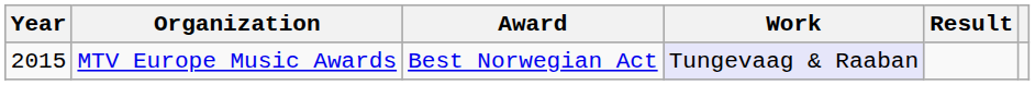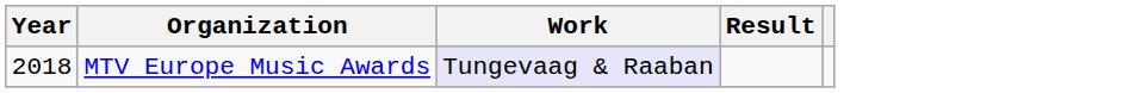- column: Award | Best Norwegian Act
MTV Europe Music Awards | Year: 2015 -> 2018
